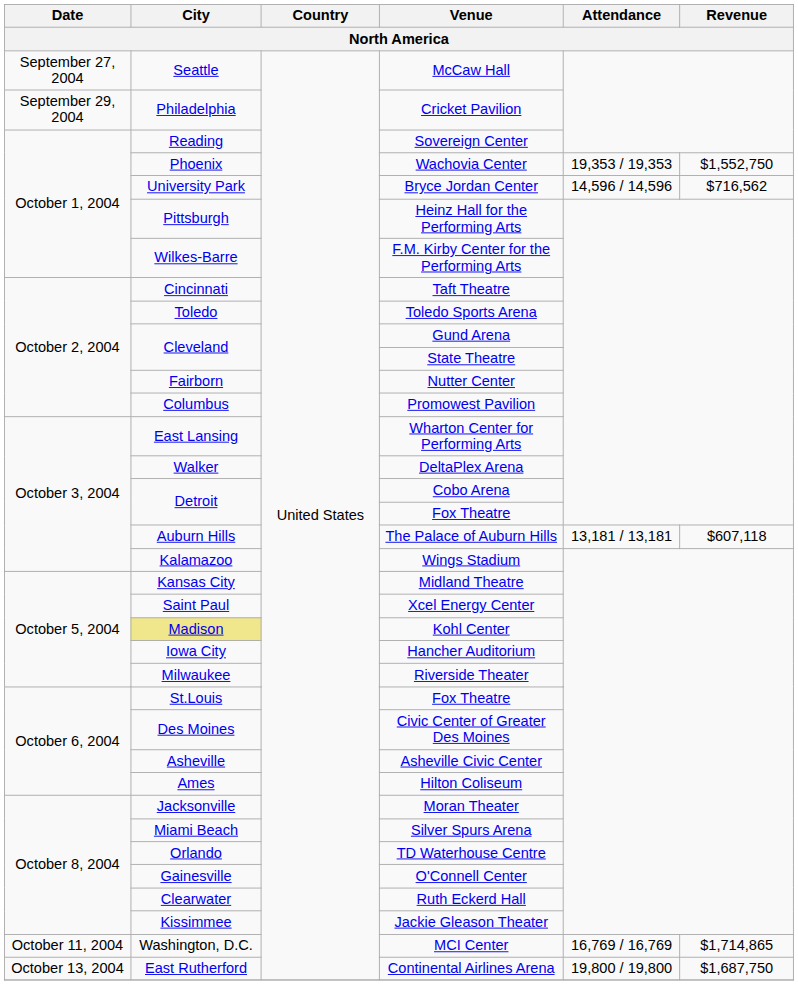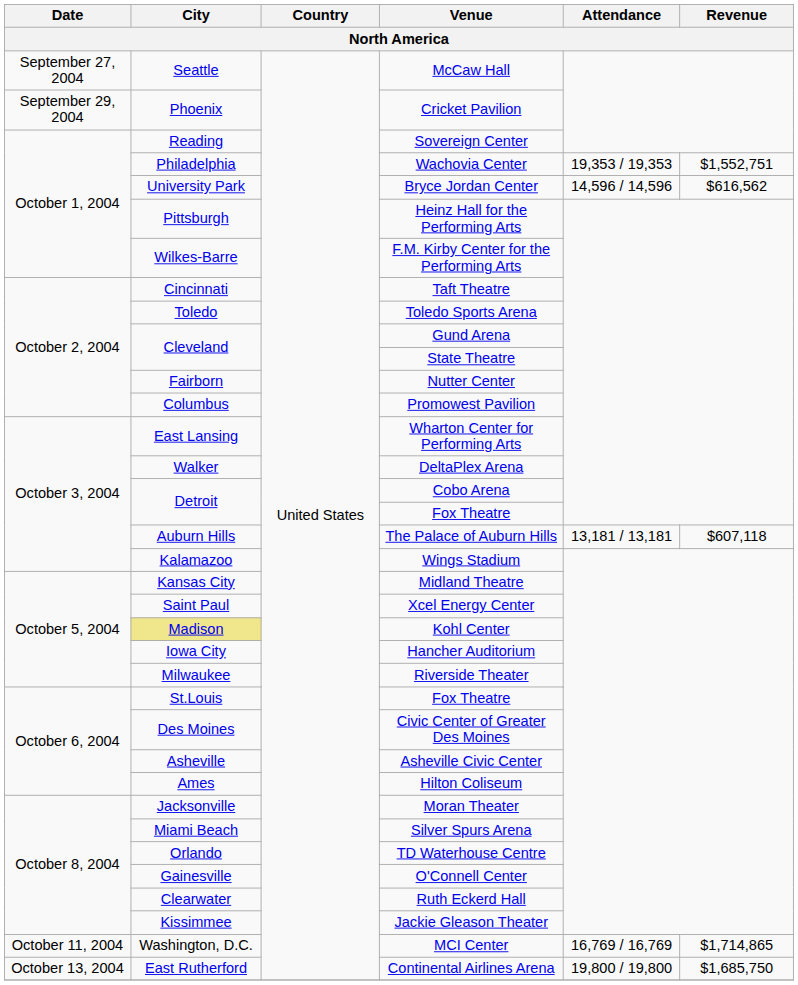Cricket Pavilion | City: Philadelphia -> Phoenix
Wachovia Center | City: Phoenix -> Philadelphia
Wachovia Center | Revenue: $1,552,750 -> $1,552,751
Bryce Jordan Center | Revenue: $716,562 -> $616,562
Continental Airlines Arena | Revenue: $1,687,750 -> $1,685,750
